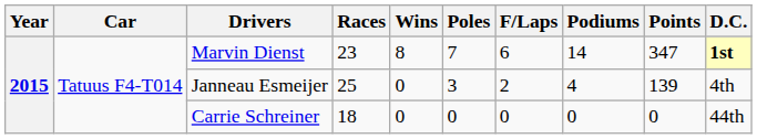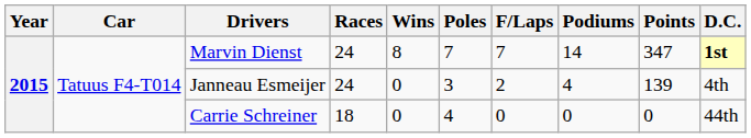Marvin Dienst | Races: 23 -> 24
Marvin Dienst | F/Laps: 6 -> 7
Janneau Esmeijer | Races: 25 -> 24
Carrie Schreiner | Poles: 0 -> 4
